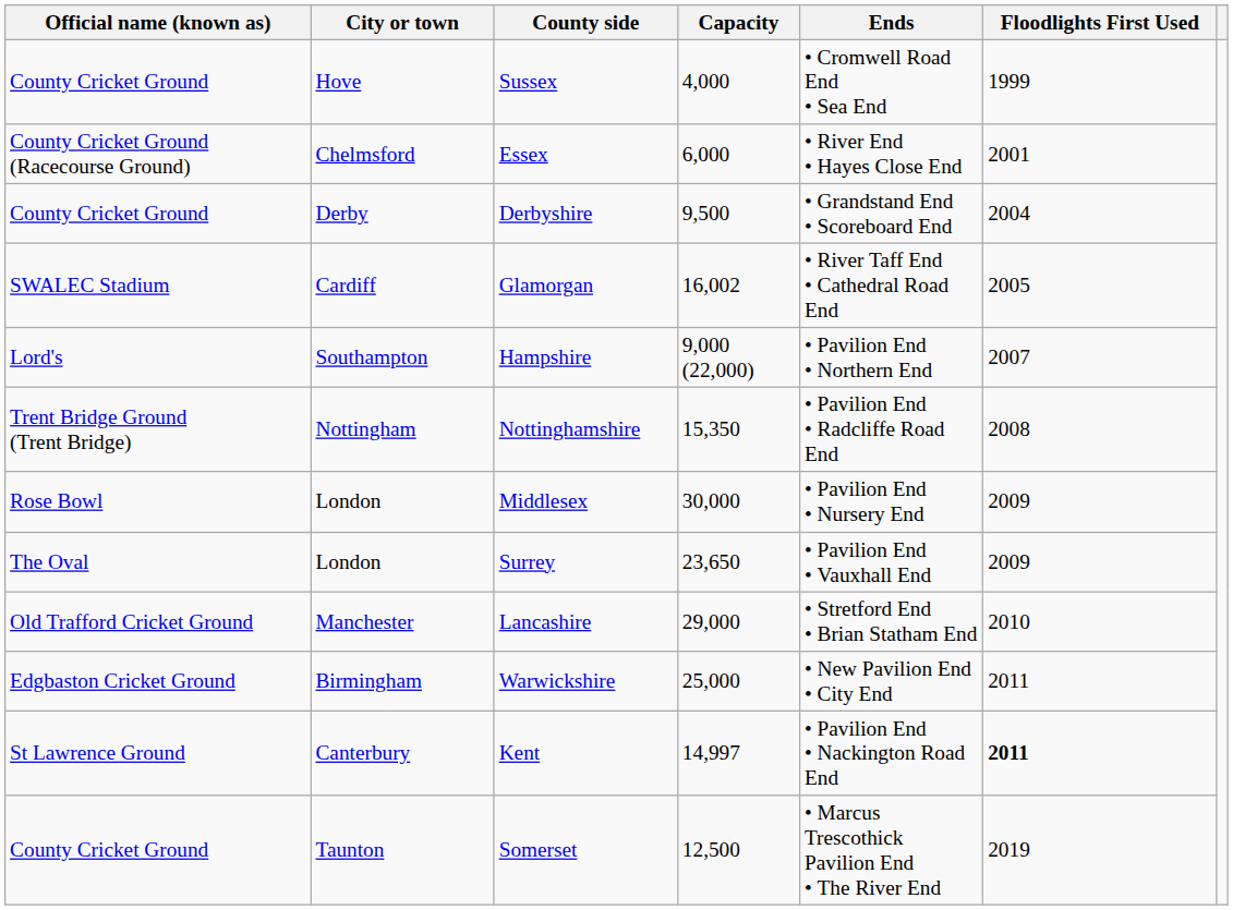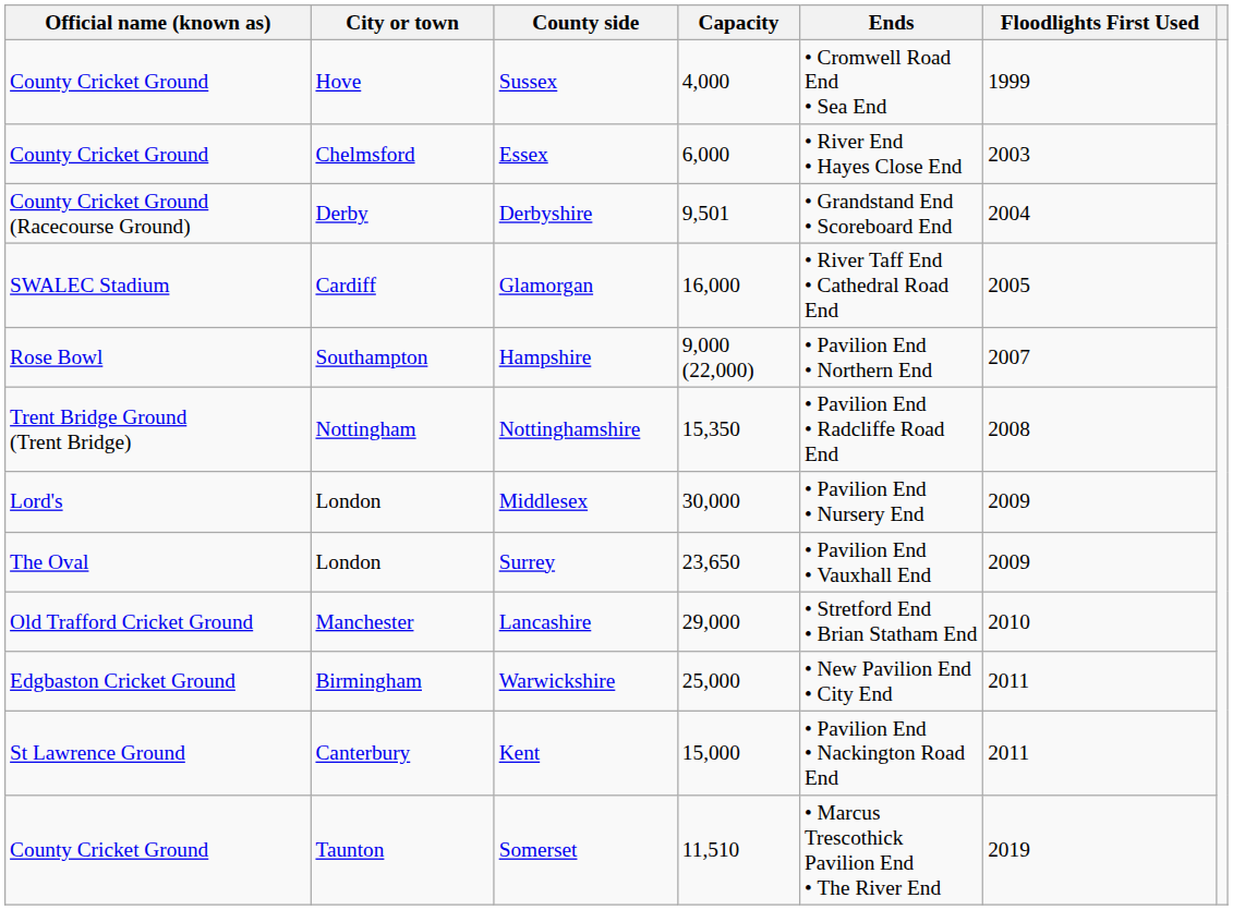Essex | Official name (known as): County Cricket Ground (Racecourse Ground) -> County Cricket Ground
Essex | Floodlights First Used: 2001 -> 2003
Derbyshire | Official name (known as): County Cricket Ground -> County Cricket Ground (Racecourse Ground)
Derbyshire | Capacity: 9,500 -> 9,501
Glamorgan | Capacity: 16,002 -> 16,000
Hampshire | Official name (known as): Lord's -> Rose Bowl
Middlesex | Official name (known as): Rose Bowl -> Lord's
Kent | Capacity: 14,997 -> 15,000
Kent | Floodlights First Used: bold -> normal
Somerset | Capacity: 12,500 -> 11,510
